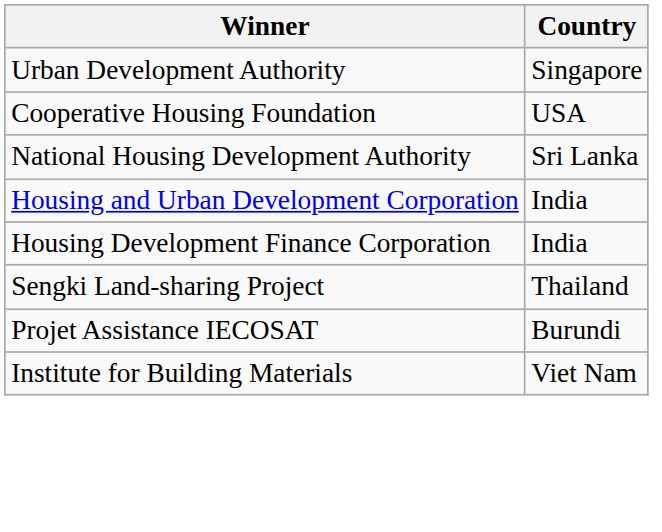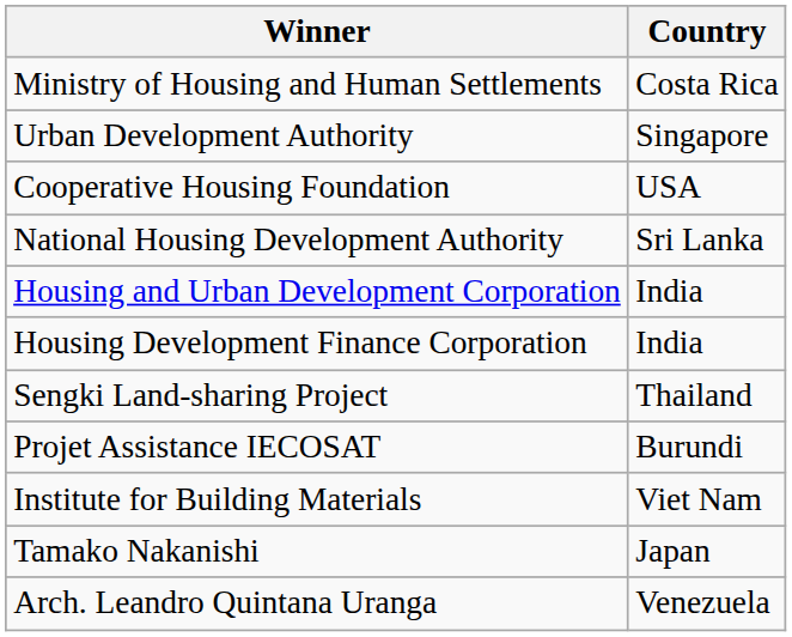+ row: Ministry of Housing and Human Settlements | Costa Rica
+ row: Tamako Nakanishi | Japan
+ row: Arch. Leandro Quintana Uranga | Venezuela
